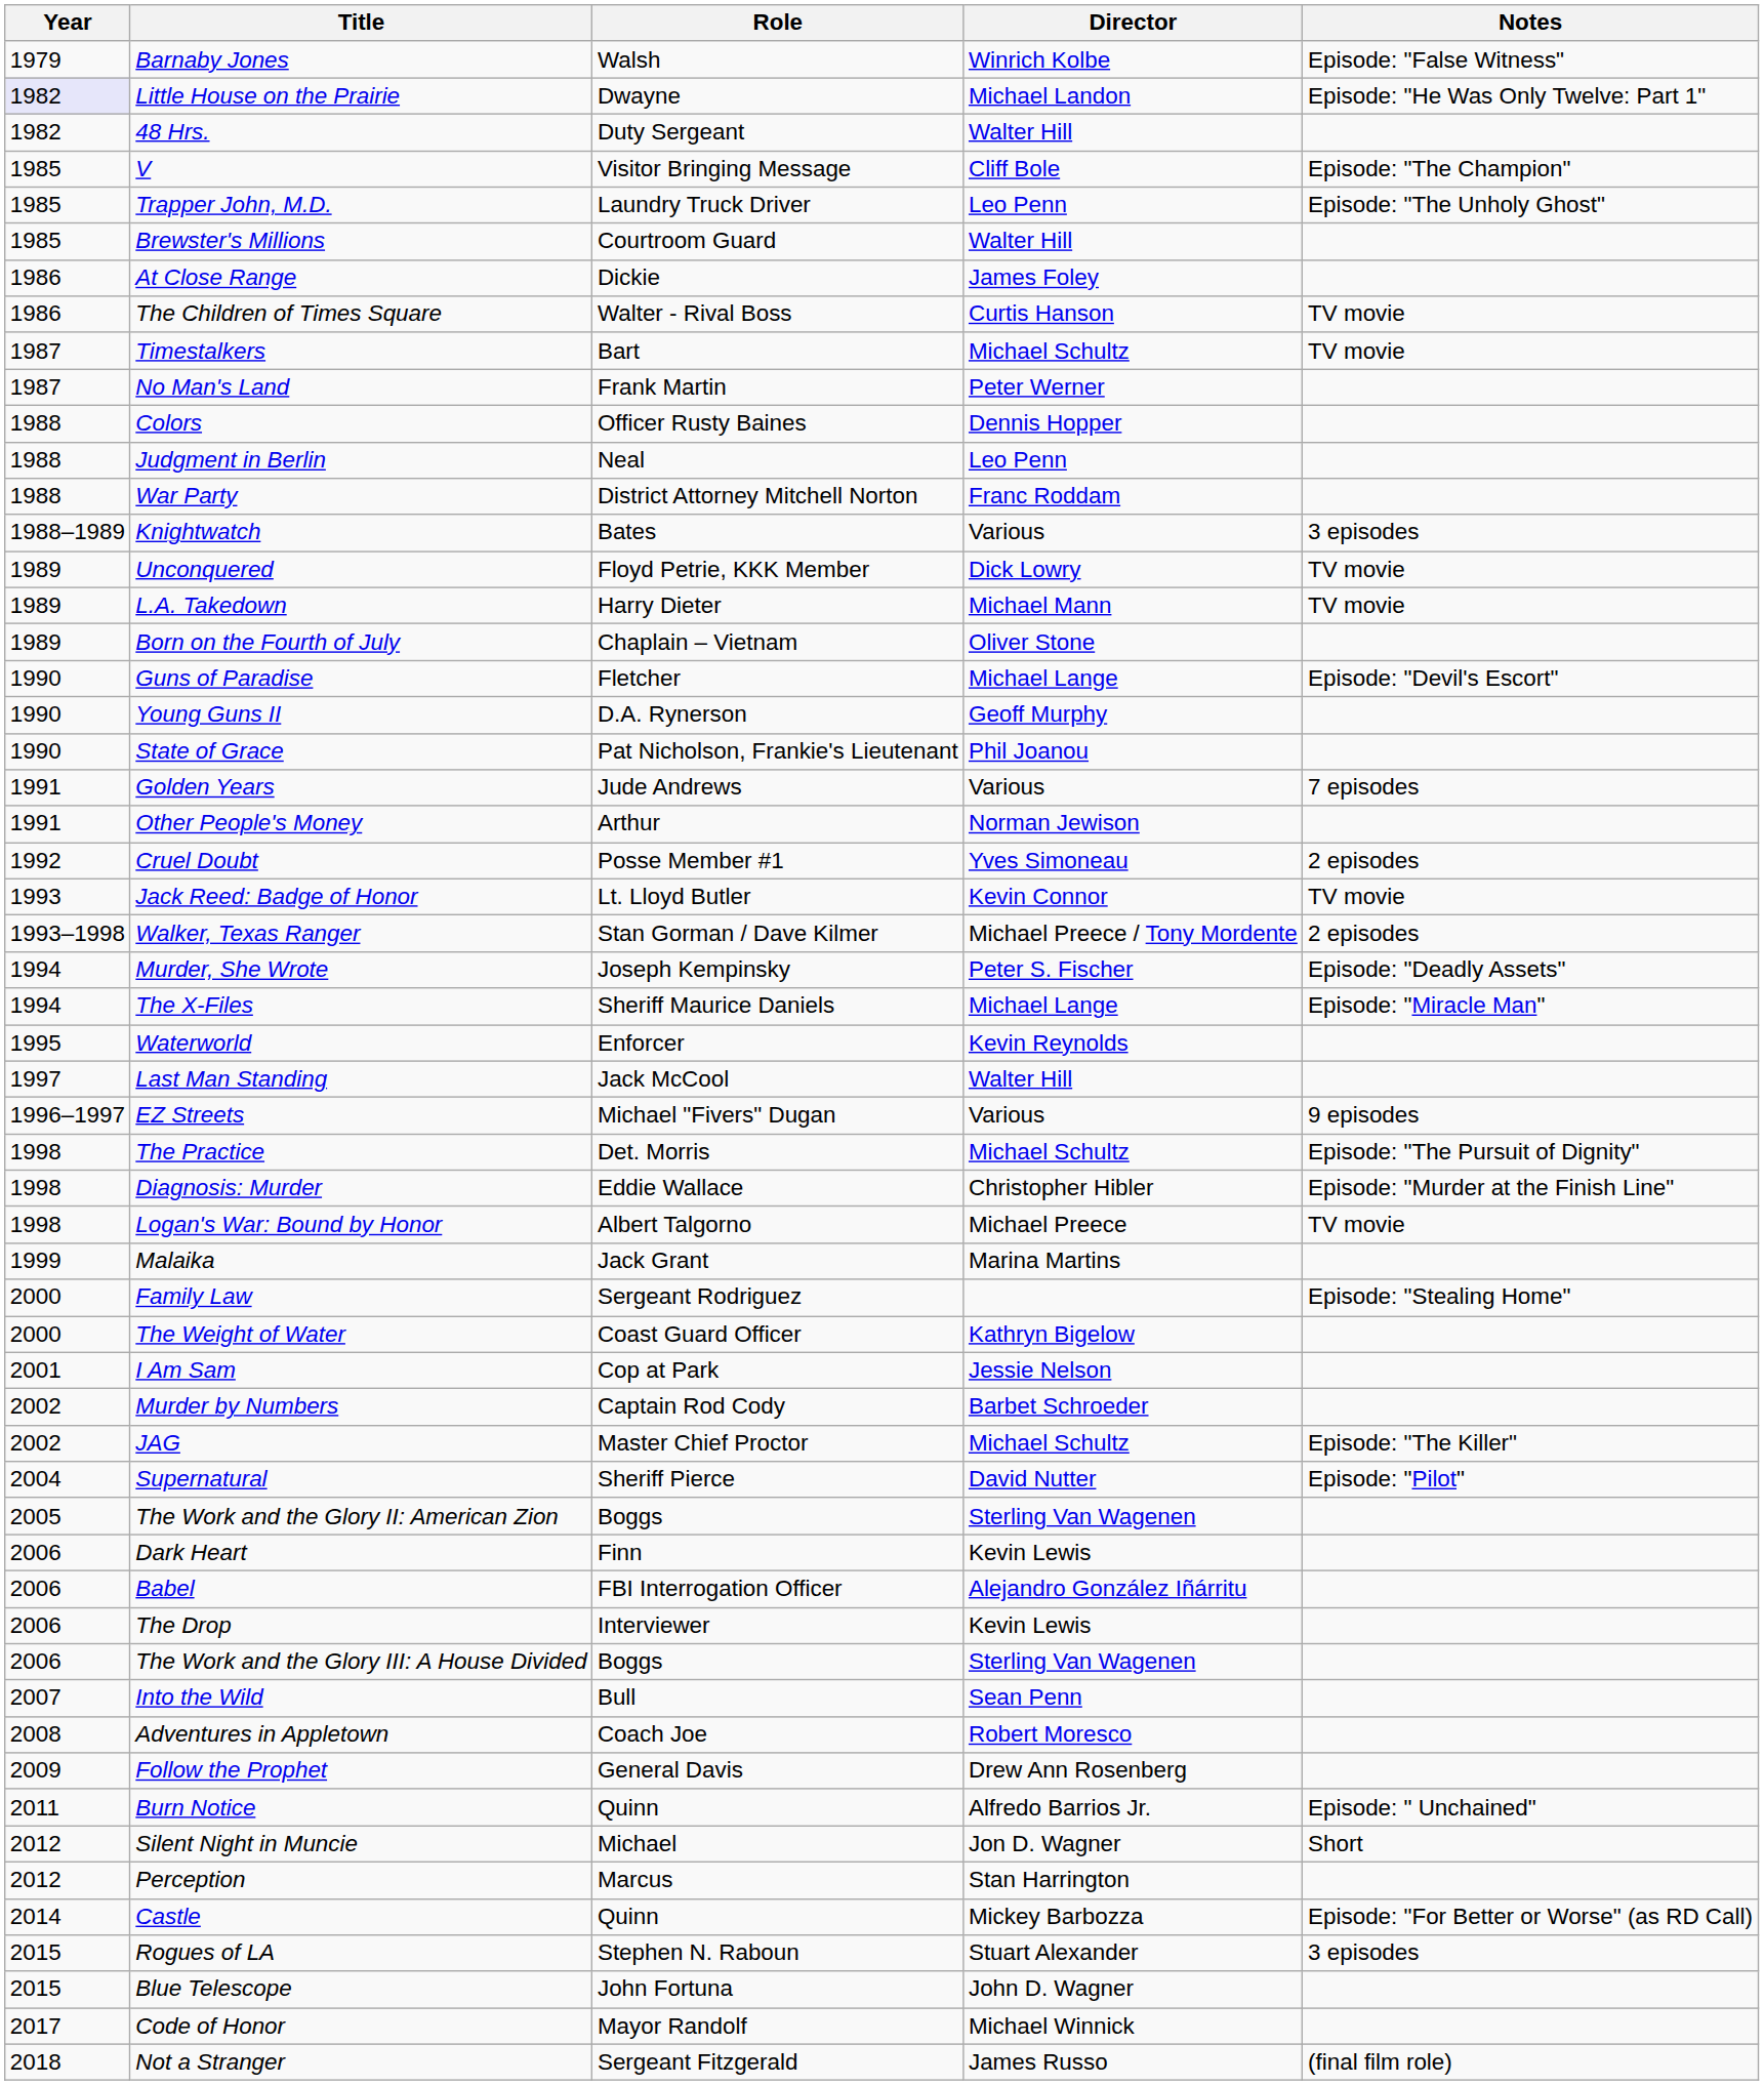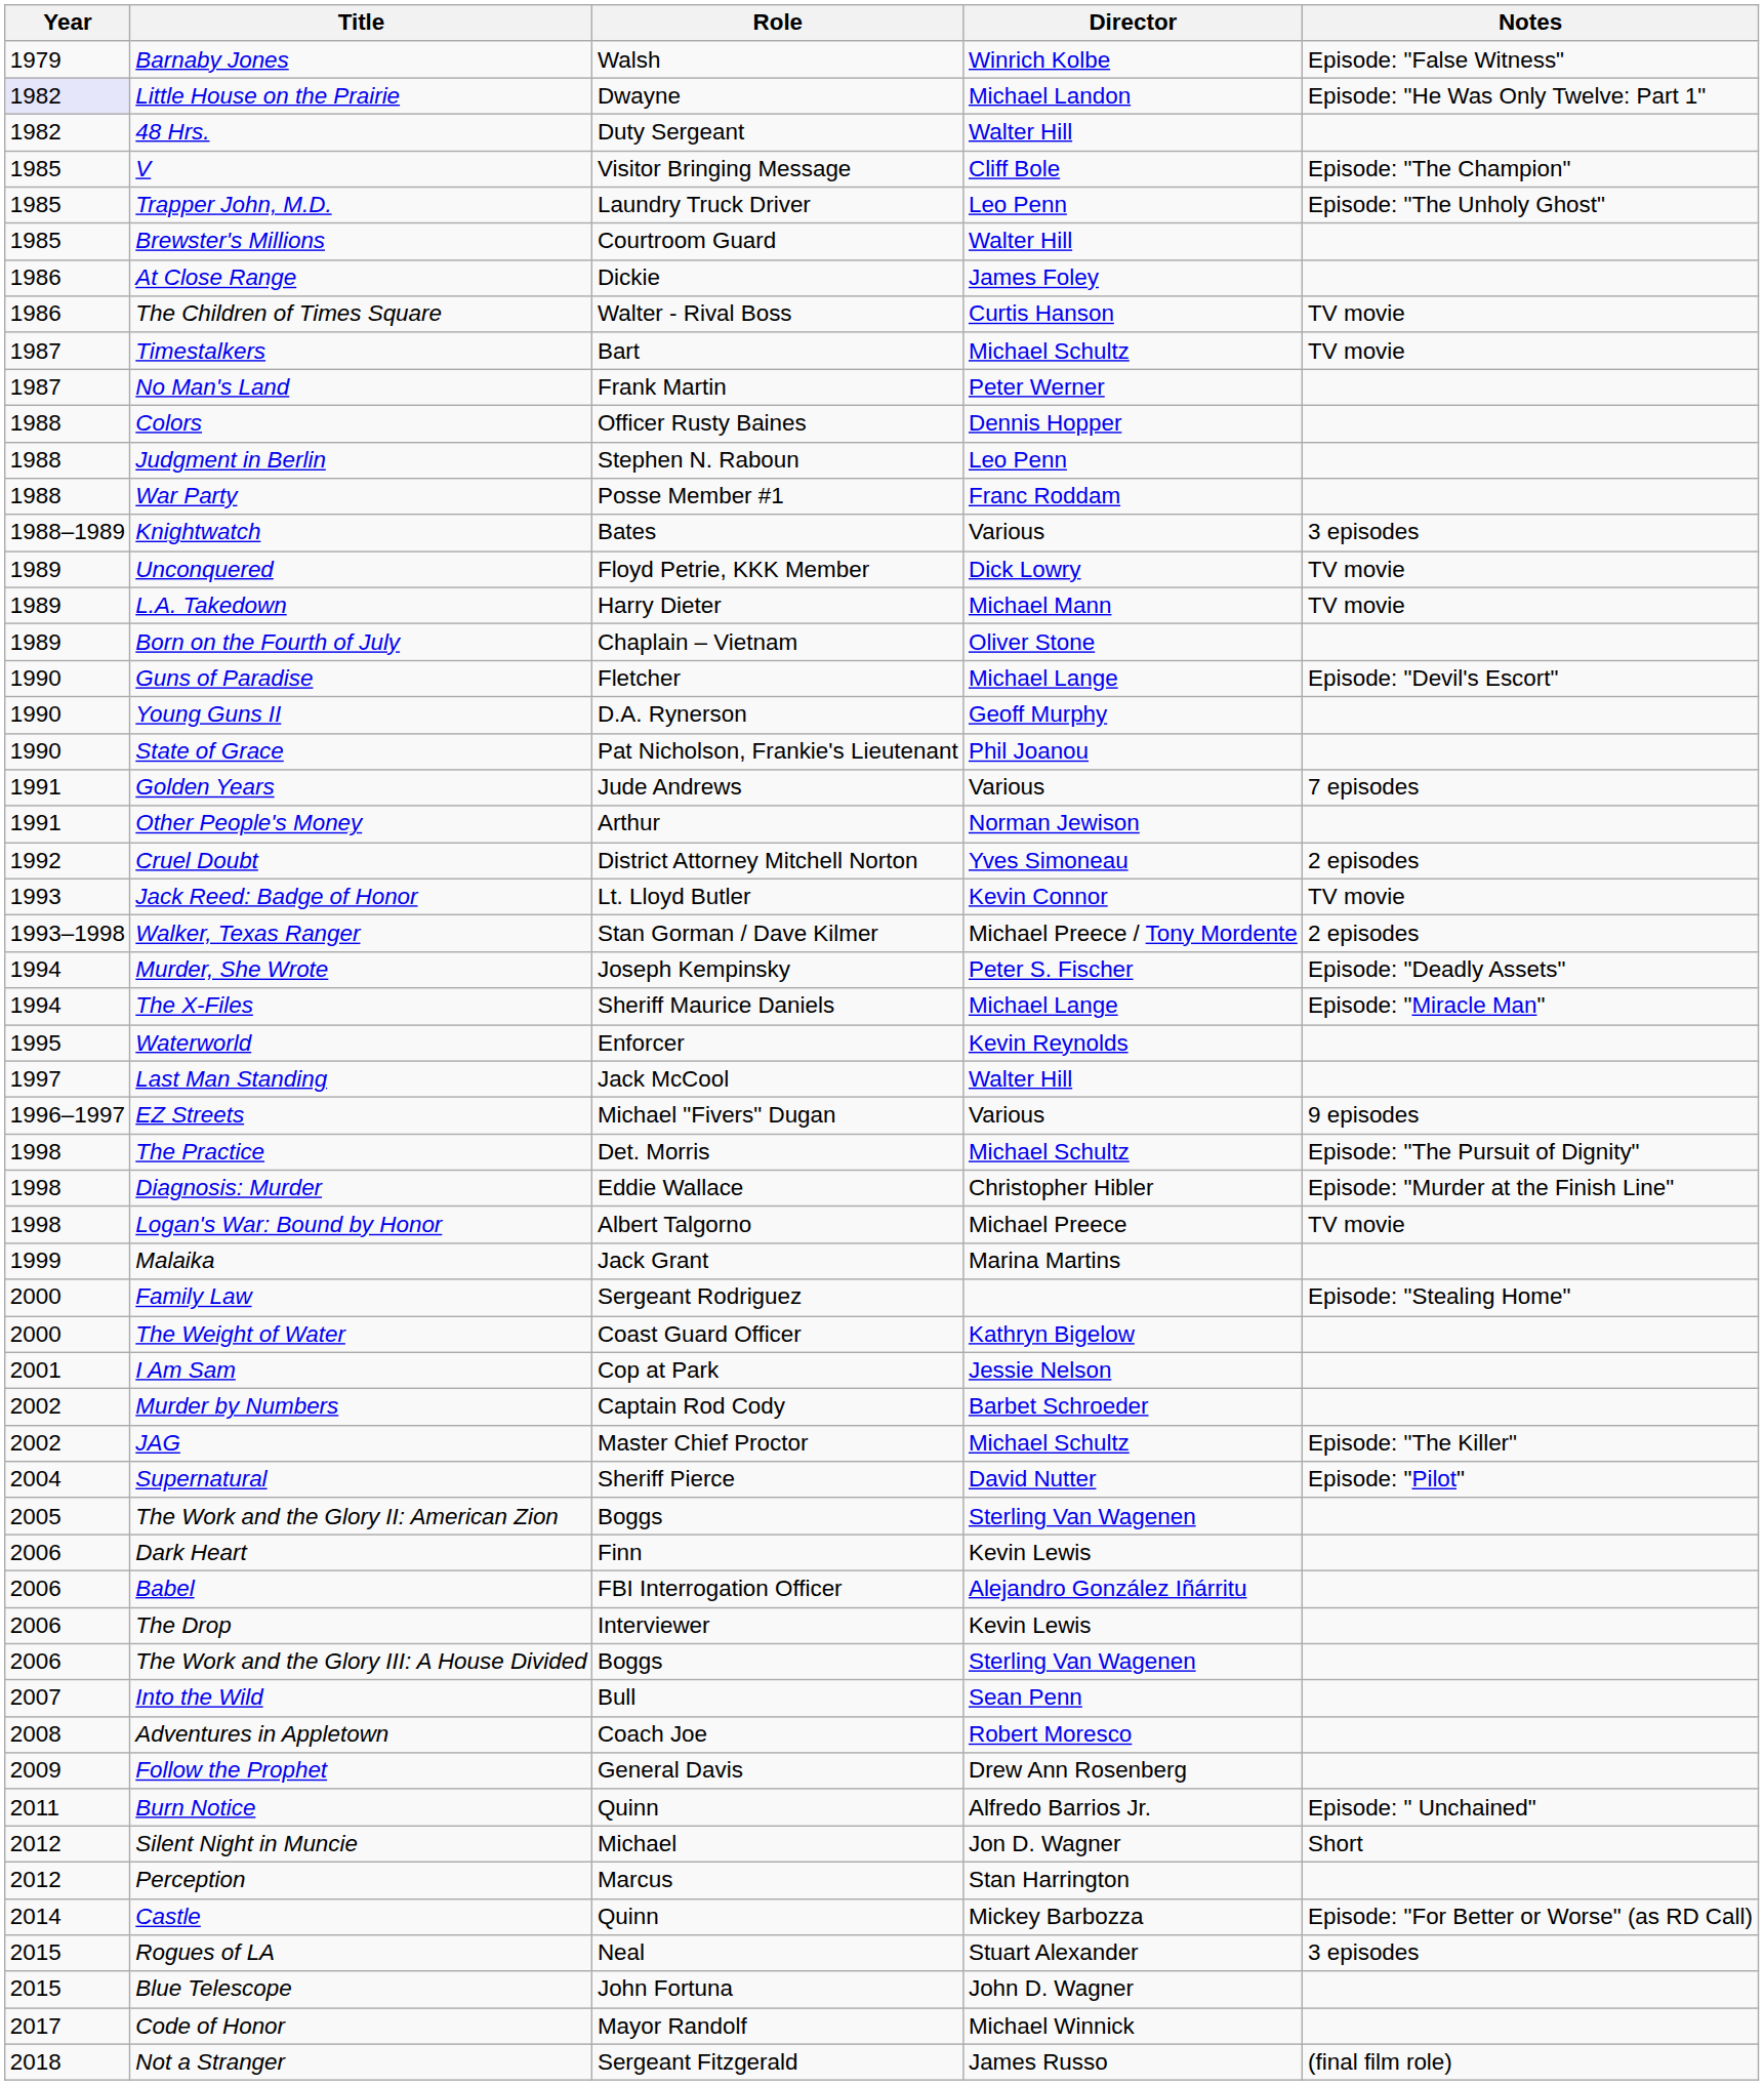Judgment in Berlin | Role: Neal -> Stephen N. Raboun
War Party | Role: District Attorney Mitchell Norton -> Posse Member #1
Cruel Doubt | Role: Posse Member #1 -> District Attorney Mitchell Norton
Rogues of LA | Role: Stephen N. Raboun -> Neal
